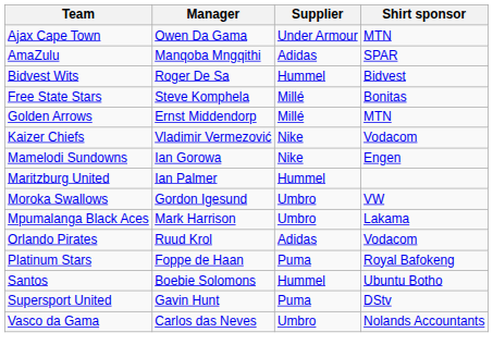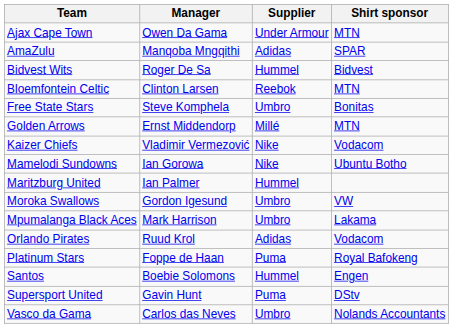+ row: Bloemfontein Celtic | Clinton Larsen | Reebok | MTN
Free State Stars | Supplier: Millé -> Umbro
Mamelodi Sundowns | Shirt sponsor: Engen -> Ubuntu Botho
Santos | Shirt sponsor: Ubuntu Botho -> Engen
